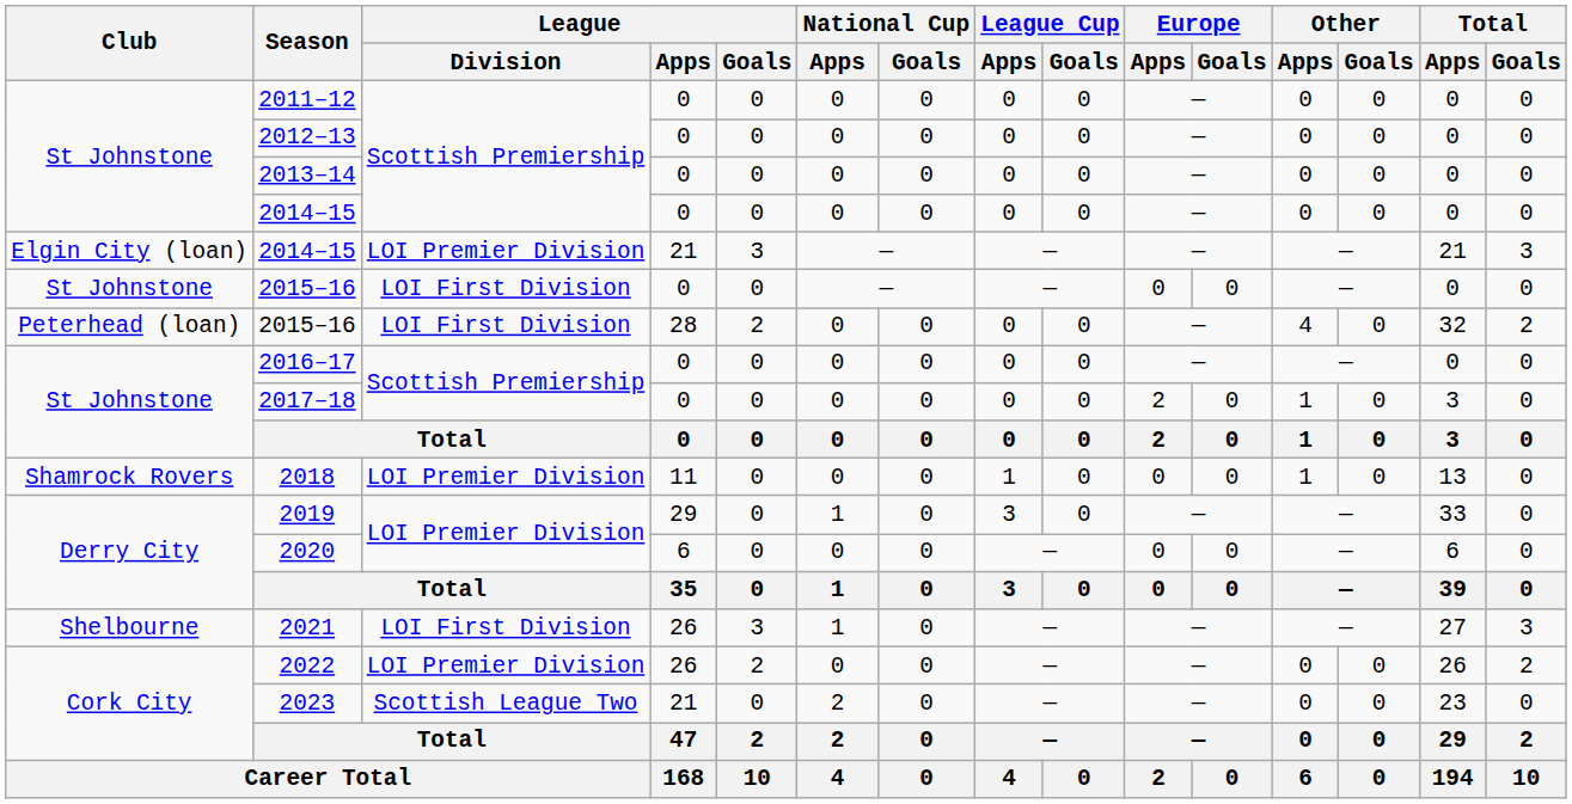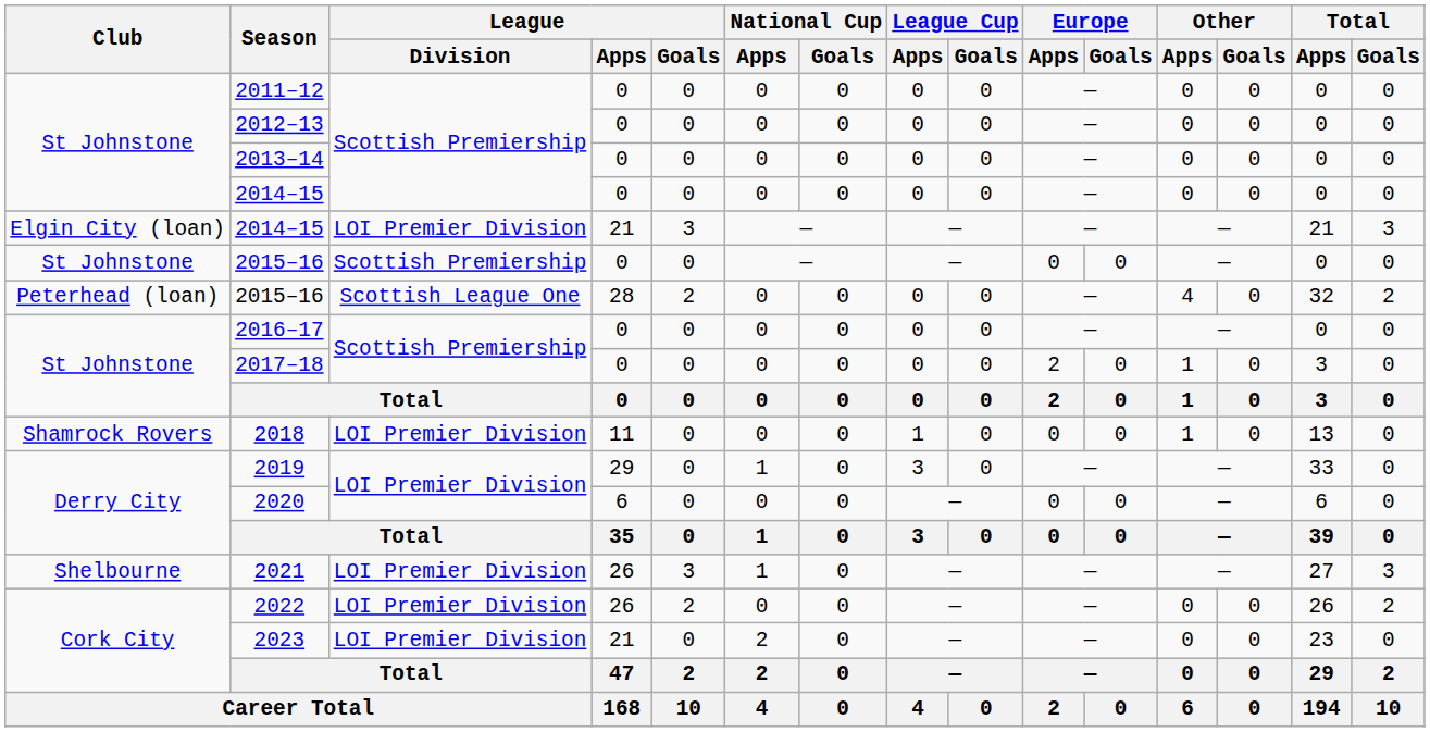St Johnstone / 2015–16 | League / Division: LOI First Division -> Scottish Premiership
Peterhead (loan) / 2015–16 | League / Division: LOI First Division -> Scottish League One
2021 | League / Division: LOI First Division -> LOI Premier Division
2023 | League / Division: Scottish League Two -> LOI Premier Division
